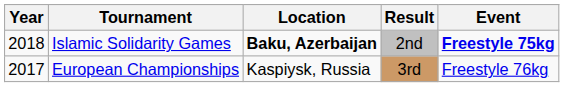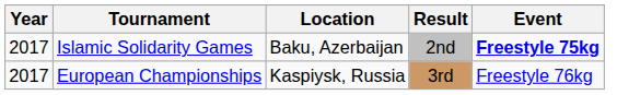Islamic Solidarity Games | Year: 2018 -> 2017
Islamic Solidarity Games | Location: bold -> normal
